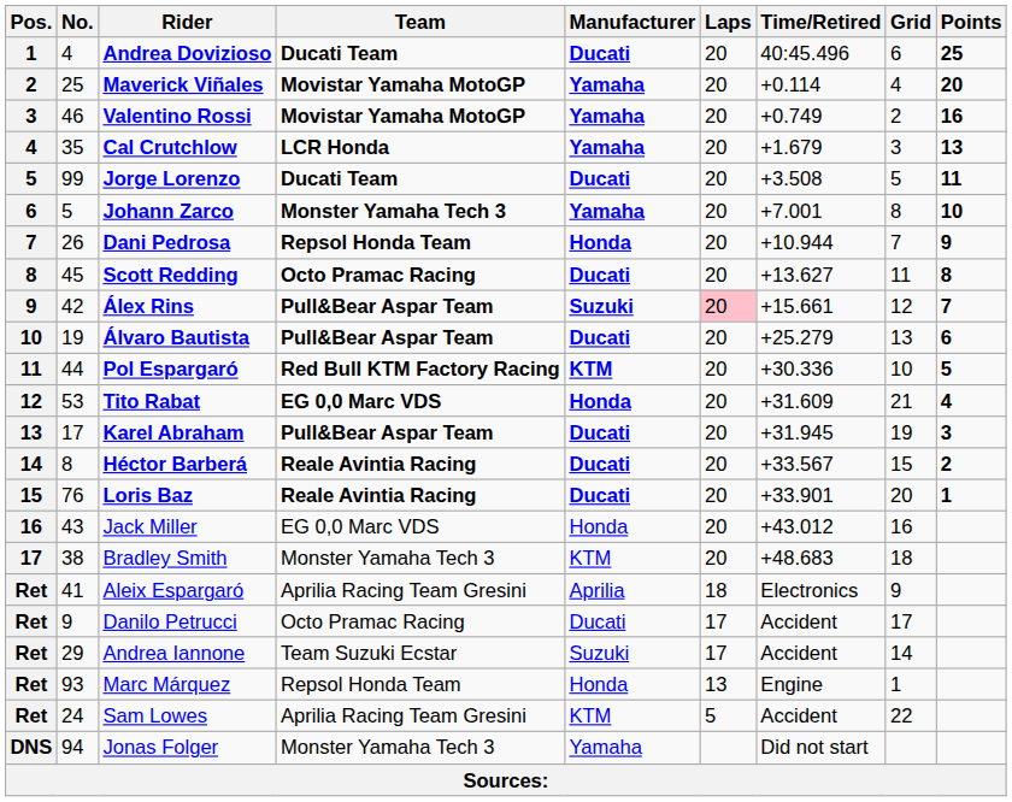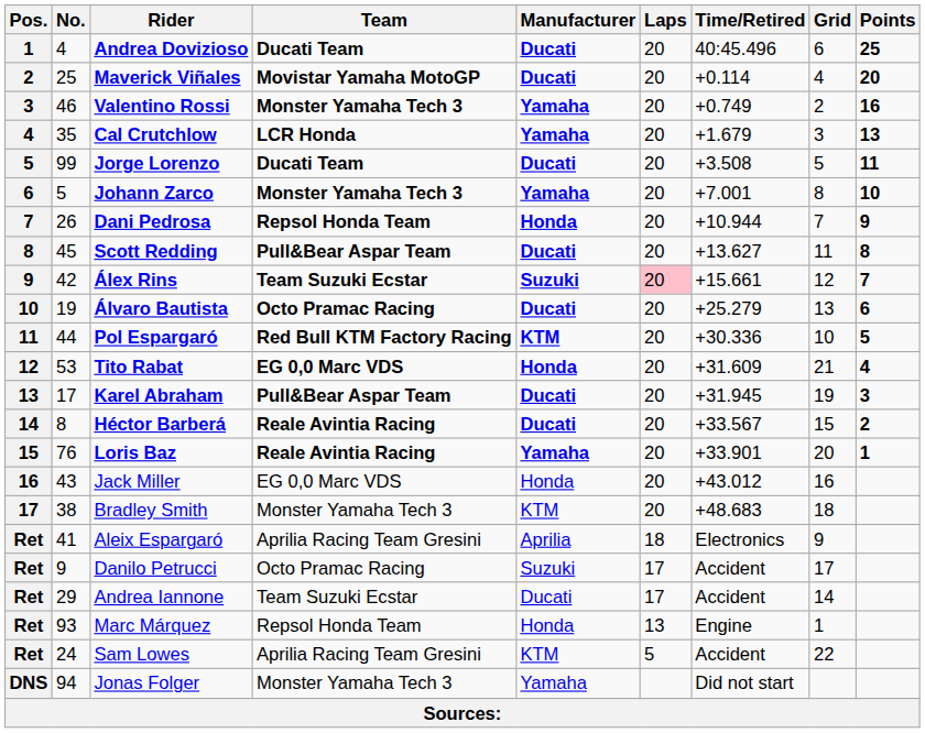Maverick Viñales | Manufacturer: Yamaha -> Ducati
Valentino Rossi | Team: Movistar Yamaha MotoGP -> Monster Yamaha Tech 3
Scott Redding | Team: Octo Pramac Racing -> Pull&Bear Aspar Team
Álex Rins | Team: Pull&Bear Aspar Team -> Team Suzuki Ecstar
Álvaro Bautista | Team: Pull&Bear Aspar Team -> Octo Pramac Racing
Loris Baz | Manufacturer: Ducati -> Yamaha
Danilo Petrucci | Manufacturer: Ducati -> Suzuki
Andrea Iannone | Manufacturer: Suzuki -> Ducati
